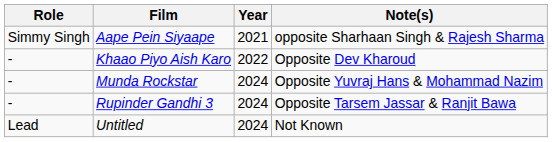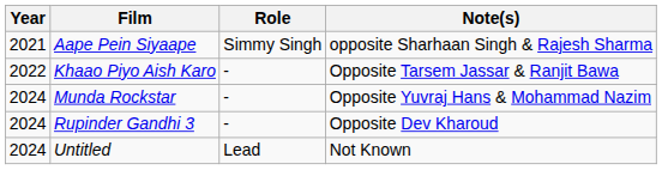columns swapped: Year <-> Role
Khaao Piyo Aish Karo | Note(s): Opposite Dev Kharoud -> Opposite Tarsem Jassar & Ranjit Bawa
Rupinder Gandhi 3 | Note(s): Opposite Tarsem Jassar & Ranjit Bawa -> Opposite Dev Kharoud
